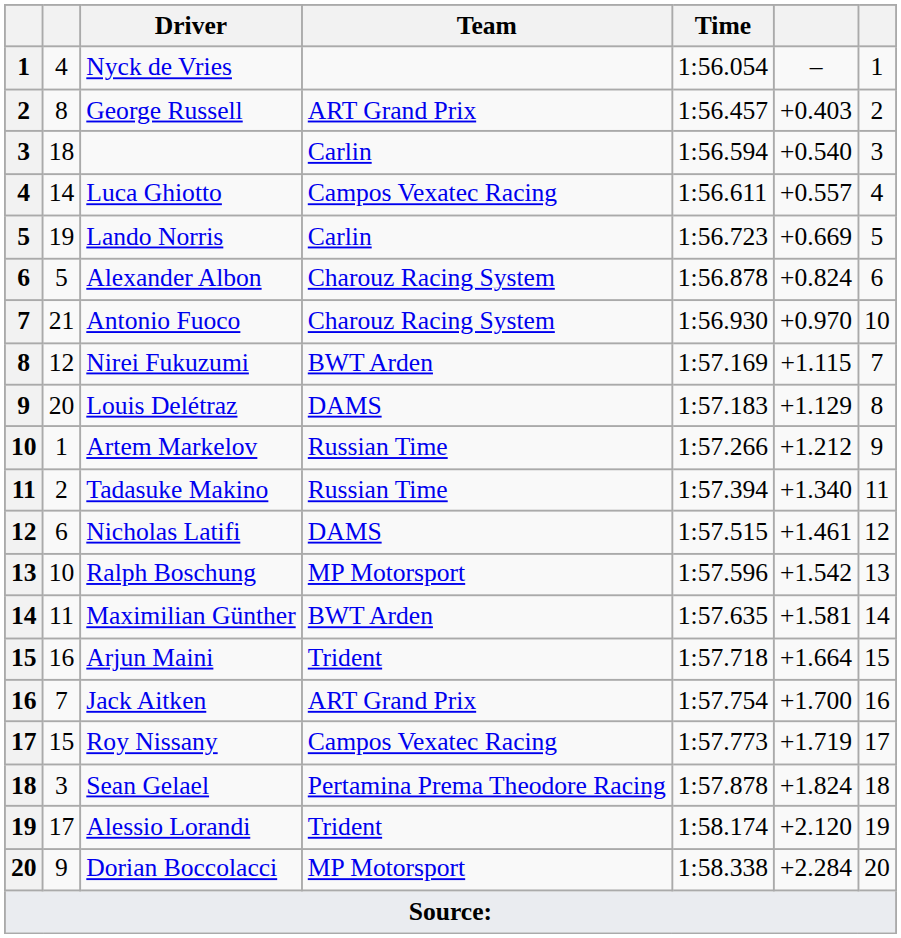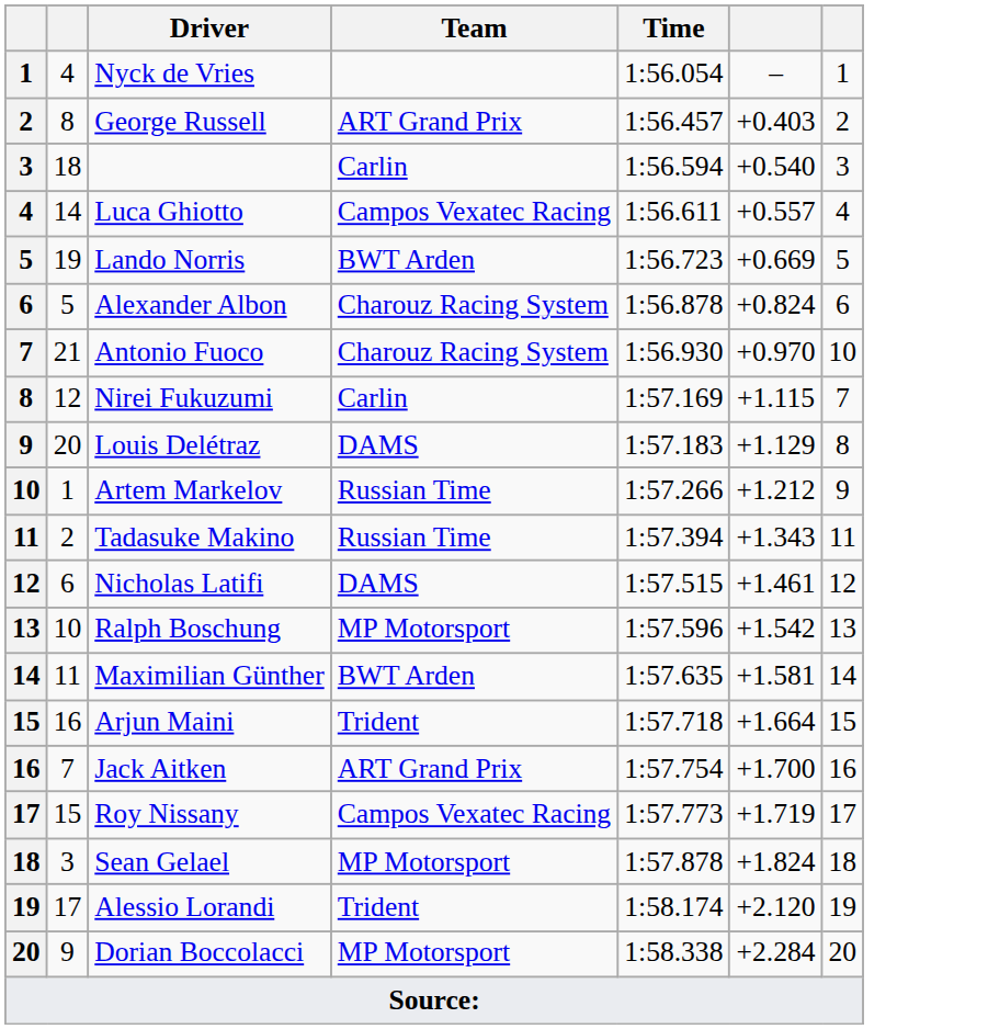Lando Norris | Team: Carlin -> BWT Arden
Nirei Fukuzumi | Team: BWT Arden -> Carlin
Tadasuke Makino | column 6: +1.340 -> +1.343
Sean Gelael | Team: Pertamina Prema Theodore Racing -> MP Motorsport
